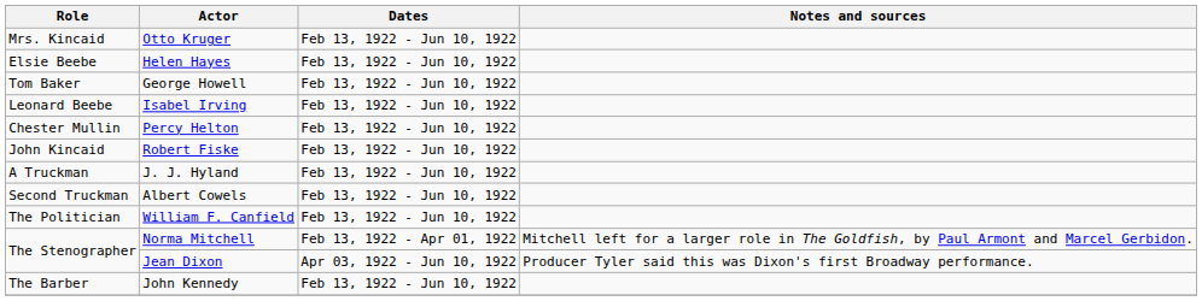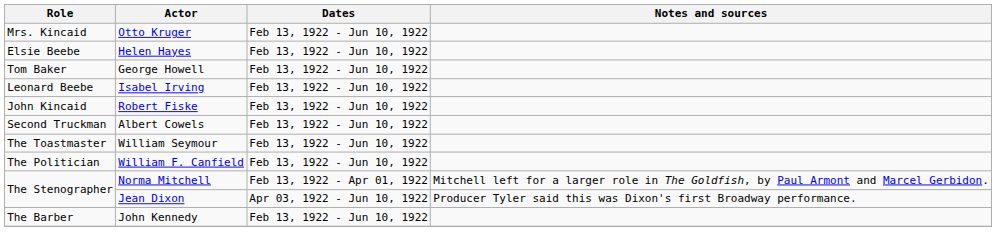- row: Chester Mullin | Percy Helton | Feb 13, 1922 - Jun 10, 1922
- row: A Truckman | J. J. Hyland | Feb 13, 1922 - Jun 10, 1922
+ row: The Toastmaster | William Seymour | Feb 13, 1922 - Jun 10, 1922
